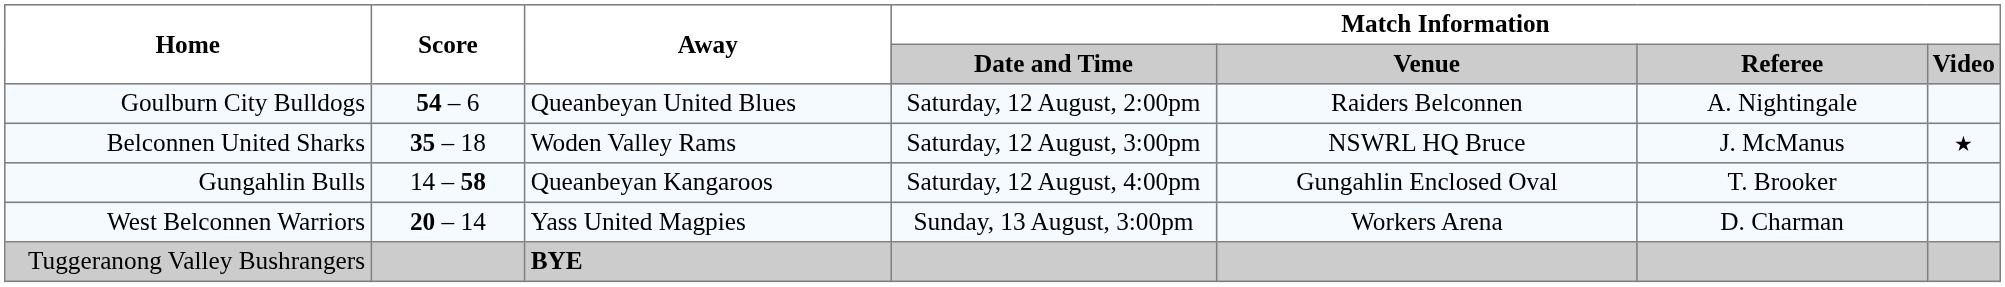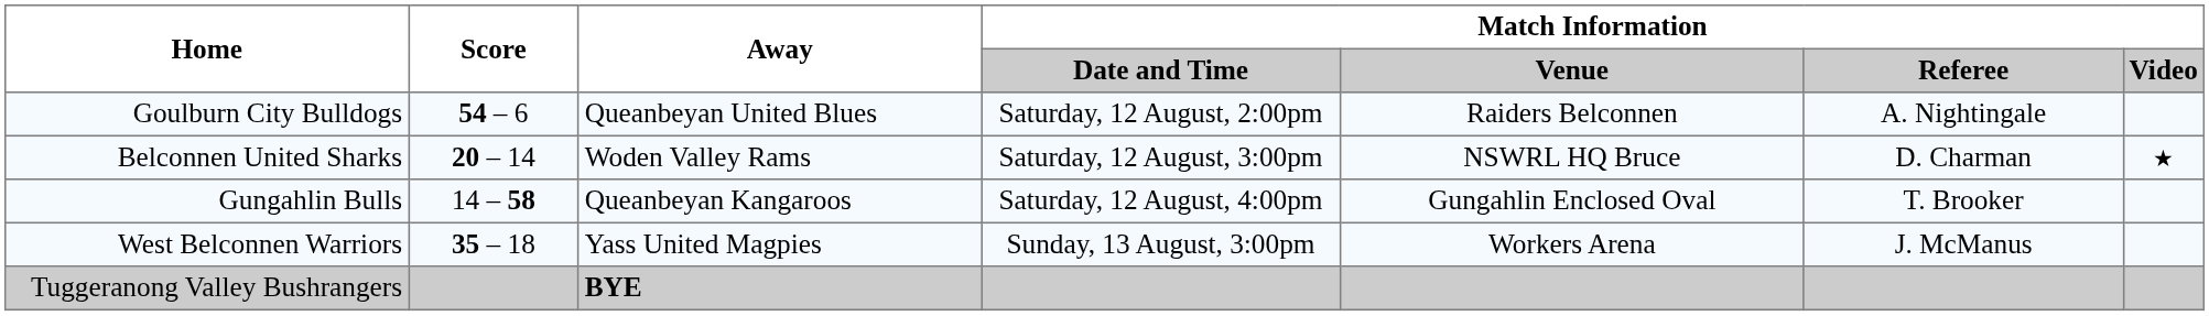Belconnen United Sharks | Score: 35 – 18 -> 20 – 14
Belconnen United Sharks | Match Information / Referee: J. McManus -> D. Charman
West Belconnen Warriors | Score: 20 – 14 -> 35 – 18
West Belconnen Warriors | Match Information / Referee: D. Charman -> J. McManus
